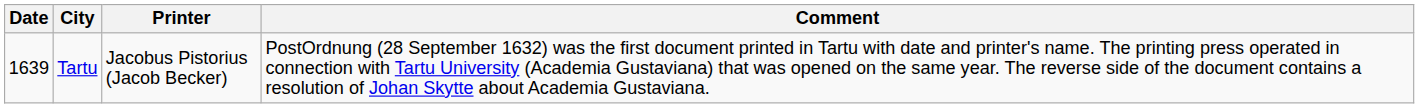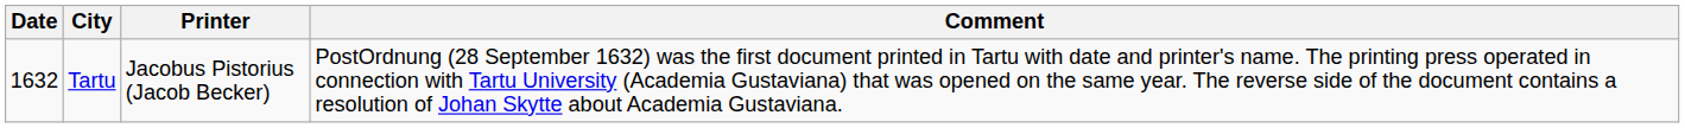Tartu | Date: 1639 -> 1632
